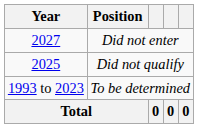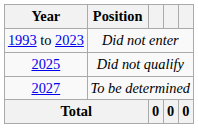Did not enter | Year: 2027 -> 1993 to 2023
To be determined | Year: 1993 to 2023 -> 2027
